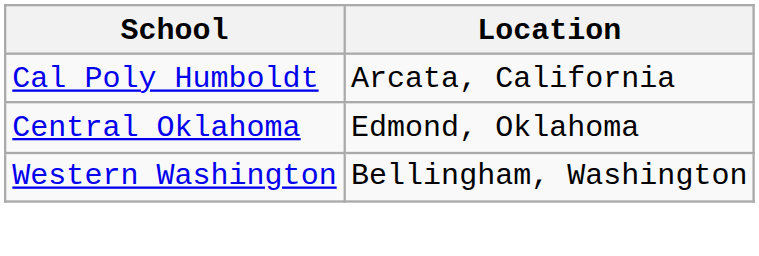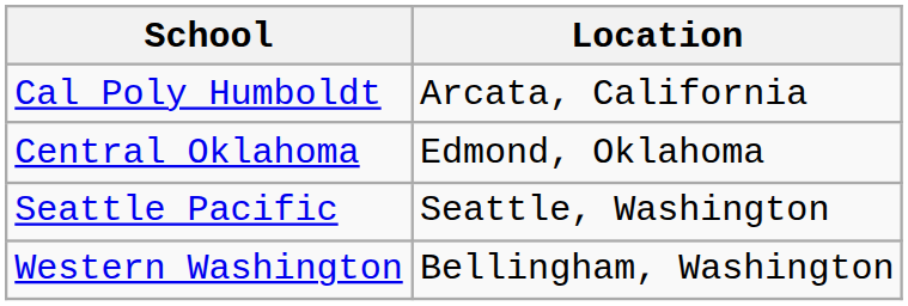+ row: Seattle Pacific | Seattle, Washington
